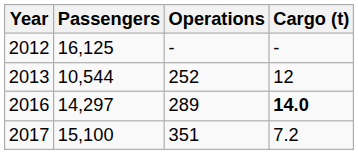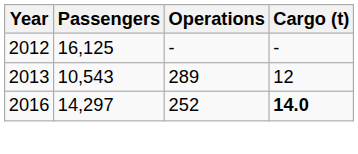2013 | Passengers: 10,544 -> 10,543
2013 | Operations: 252 -> 289
2016 | Operations: 289 -> 252
- row: 2017 | 15,100 | 351 | 7.2
